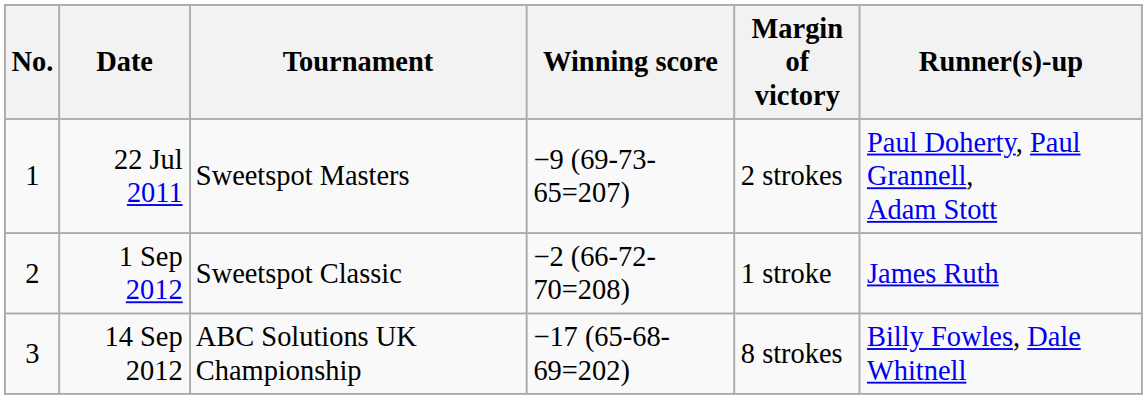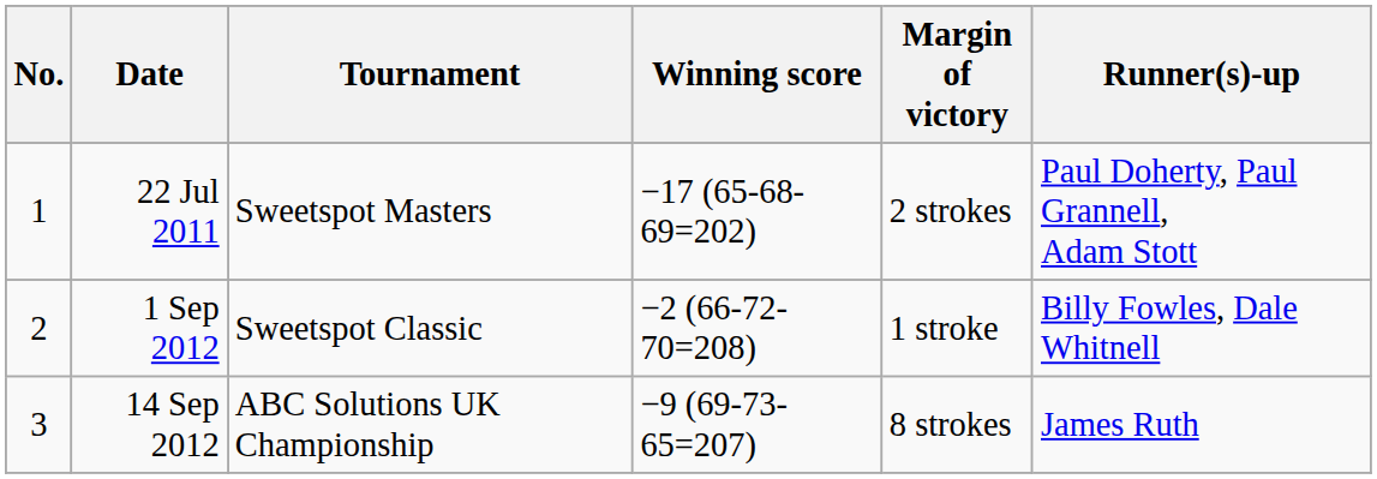22 Jul 2011 | Winning score: −9 (69-73-65=207) -> −17 (65-68-69=202)
1 Sep 2012 | Runner(s)-up: James Ruth -> Billy Fowles, Dale Whitnell
14 Sep 2012 | Winning score: −17 (65-68-69=202) -> −9 (69-73-65=207)
14 Sep 2012 | Runner(s)-up: Billy Fowles, Dale Whitnell -> James Ruth
